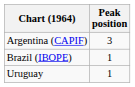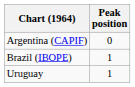Argentina (CAPIF) | Peak position: 3 -> 0
